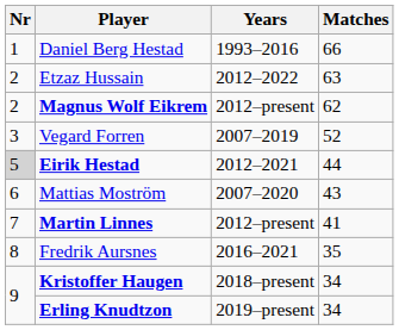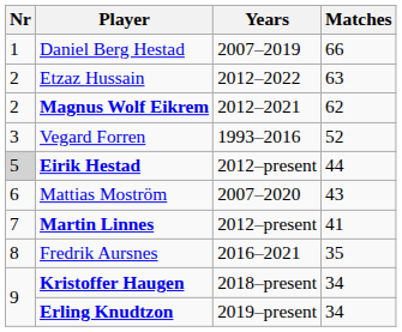Daniel Berg Hestad | Years: 1993–2016 -> 2007–2019
Magnus Wolf Eikrem | Years: 2012–present -> 2012–2021
Vegard Forren | Years: 2007–2019 -> 1993–2016
Eirik Hestad | Years: 2012–2021 -> 2012–present
